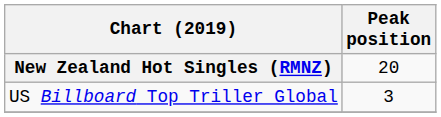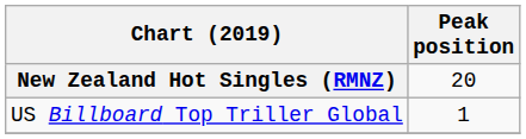US Billboard Top Triller Global | Peak position: 3 -> 1
